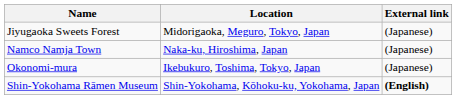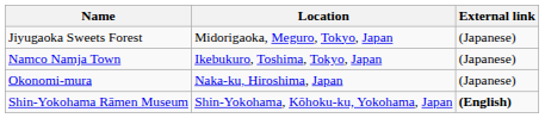Namco Namja Town | Location: Naka-ku, Hiroshima, Japan -> Ikebukuro, Toshima, Tokyo, Japan
Okonomi-mura | Location: Ikebukuro, Toshima, Tokyo, Japan -> Naka-ku, Hiroshima, Japan
